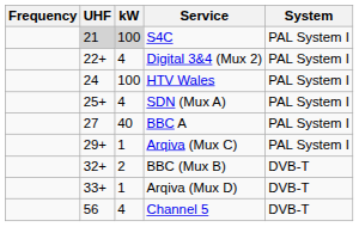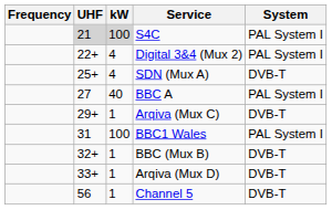- row: 24 | 100 | HTV Wales | PAL System I
SDN (Mux A) | System: PAL System I -> DVB-T
Arqiva (Mux C) | System: PAL System I -> DVB-T
+ row: 31 | 100 | BBC1 Wales | PAL System I
BBC (Mux B) | kW: 2 -> 1
Channel 5 | kW: 4 -> 1
